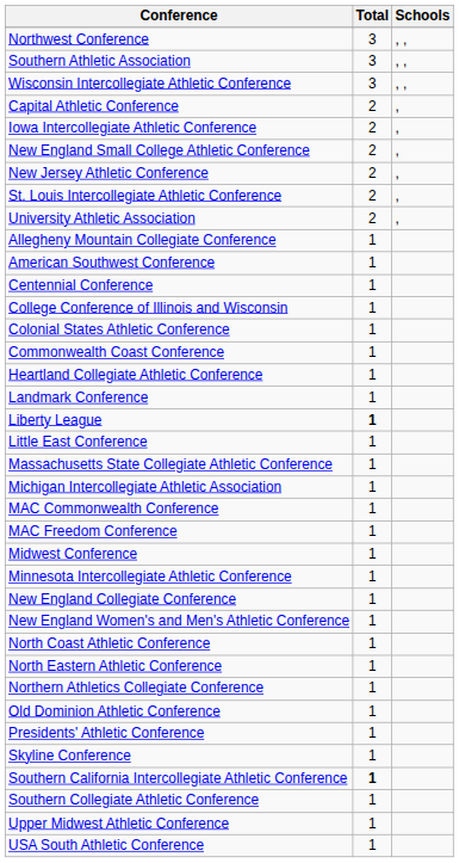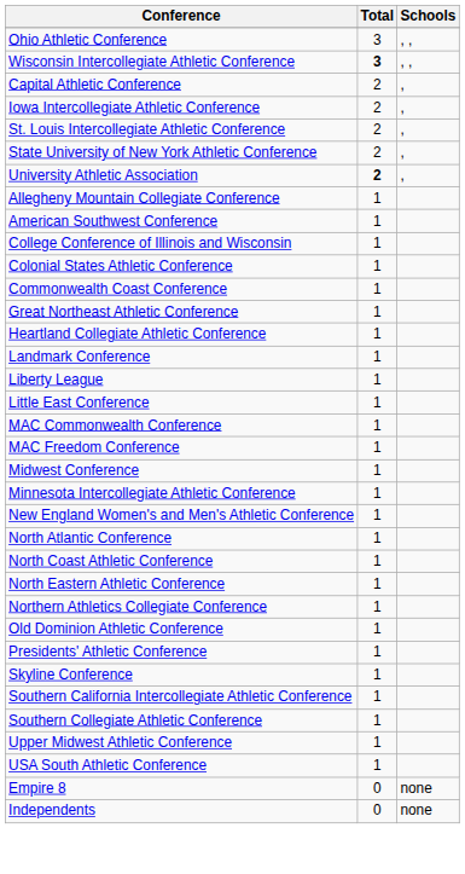- row: Northwest Conference | 3 | , ,
+ row: Ohio Athletic Conference | 3 | , ,
- row: Southern Athletic Association | 3 | , ,
Wisconsin Intercollegiate Athletic Conference | Total: normal -> bold
- row: New England Small College Athletic Conference | 2 | ,
- row: New Jersey Athletic Conference | 2 | ,
+ row: State University of New York Athletic Conference | 2 | ,
University Athletic Association | Total: normal -> bold
- row: Centennial Conference | 1
+ row: Great Northeast Athletic Conference | 1
Liberty League | Total: bold -> normal
- row: Massachusetts State Collegiate Athletic Conference | 1
- row: Michigan Intercollegiate Athletic Association | 1
- row: New England Collegiate Conference | 1
+ row: North Atlantic Conference | 1
Southern California Intercollegiate Athletic Conference | Total: bold -> normal
+ row: Empire 8 | 0 | none
+ row: Independents | 0 | none
